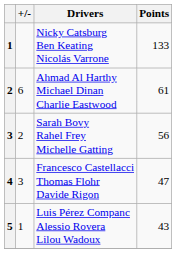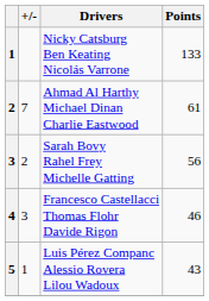Ahmad Al Harthy Michael Dinan Charlie Eastwood | +/-: 6 -> 7
Francesco Castellacci Thomas Flohr Davide Rigon | Points: 47 -> 46
